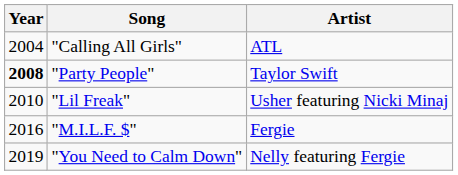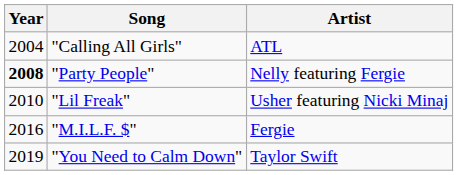"Party People" | Artist: Taylor Swift -> Nelly featuring Fergie
"You Need to Calm Down" | Artist: Nelly featuring Fergie -> Taylor Swift
